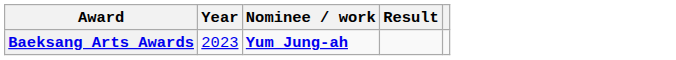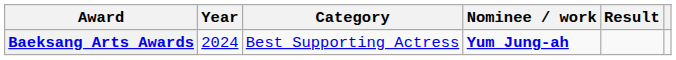+ column: Category | Best Supporting Actress
Baeksang Arts Awards | Year: 2023 -> 2024
